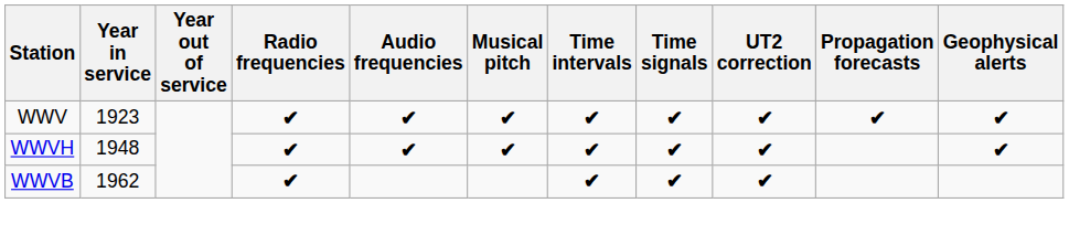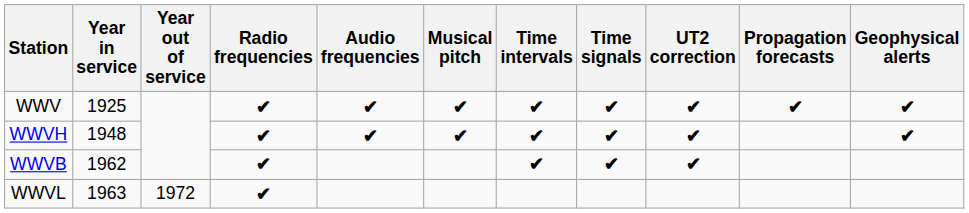WWV | Year in service: 1923 -> 1925
+ row: WWVL | 1963 | 1972 | ✔
